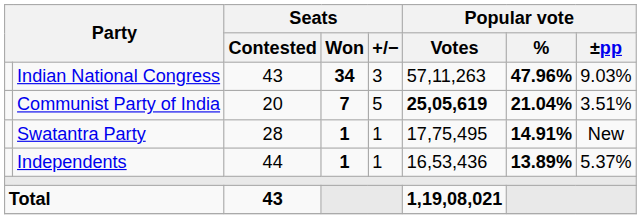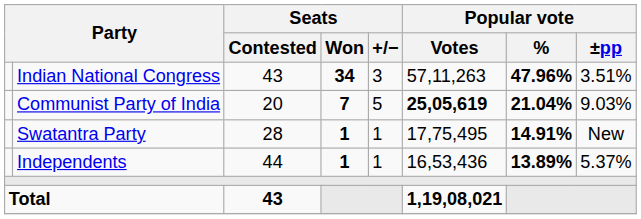Indian National Congress | Popular vote / ±pp: 9.03% -> 3.51%
Communist Party of India | Popular vote / ±pp: 3.51% -> 9.03%
